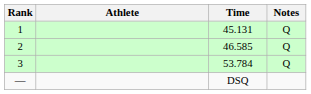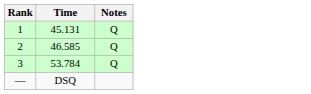- column: Athlete
